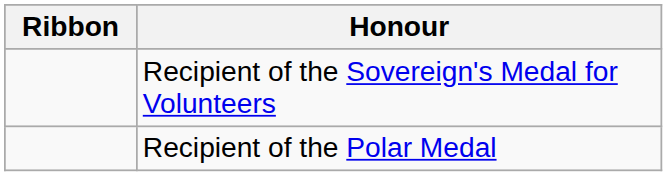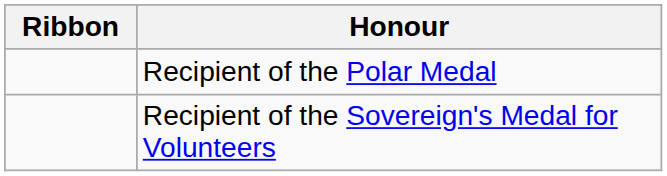rows swapped: Recipient of the Polar Medal <-> Recipient of the Sovereign's Medal for Volunteers
